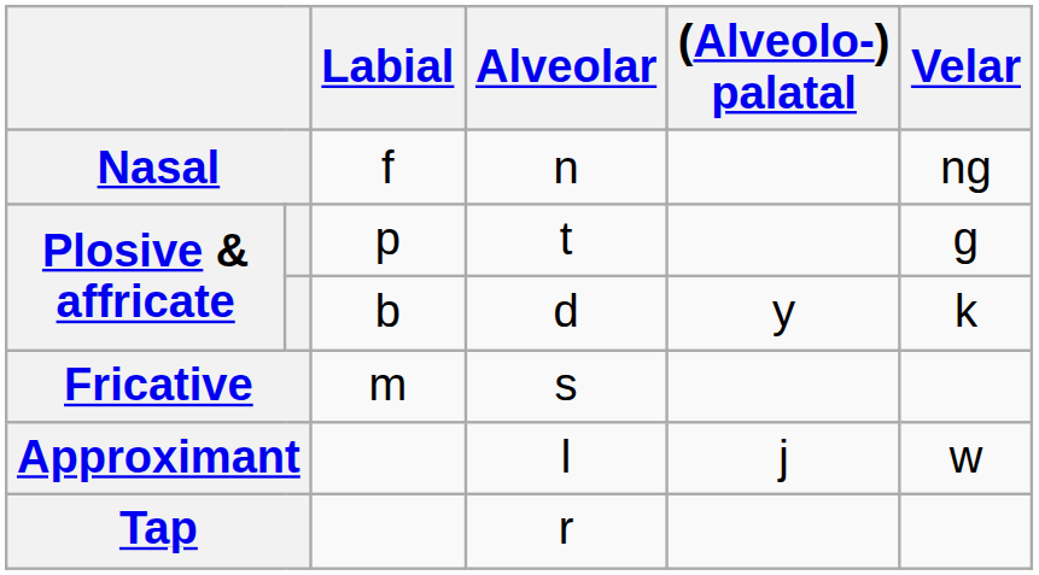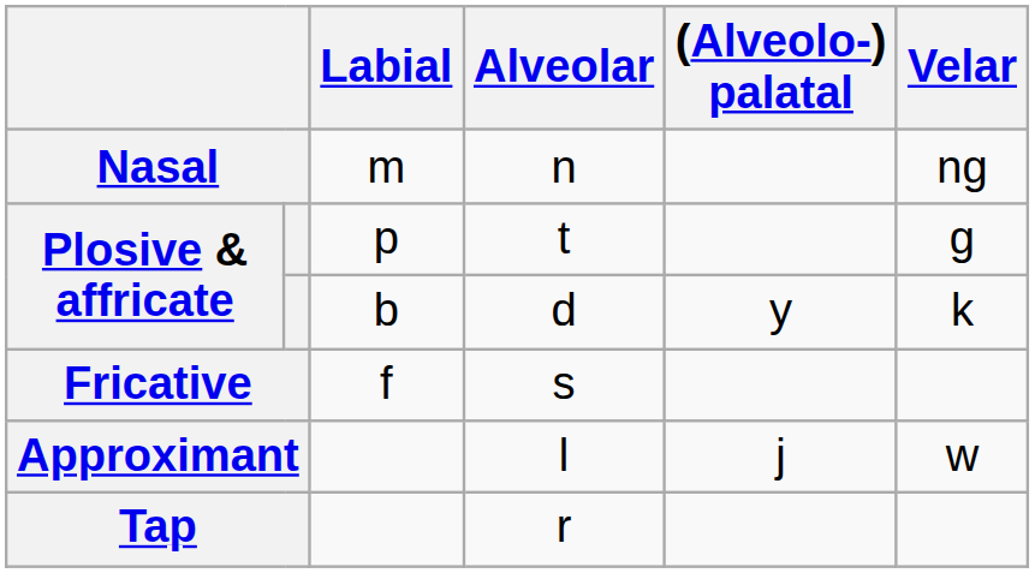n | Labial: f -> m
s | Labial: m -> f
